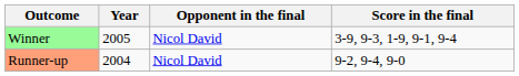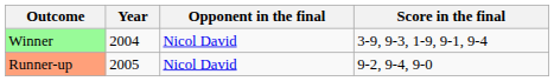Winner | Year: 2005 -> 2004
Runner-up | Year: 2004 -> 2005
